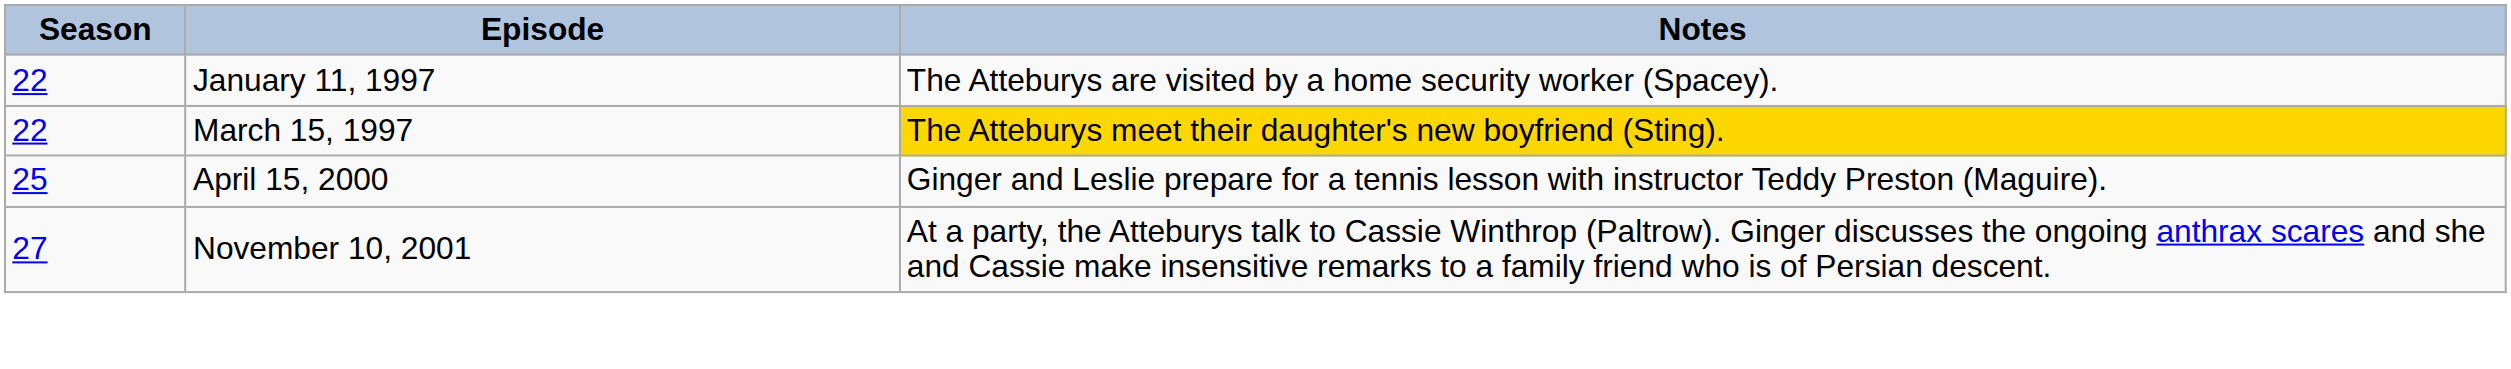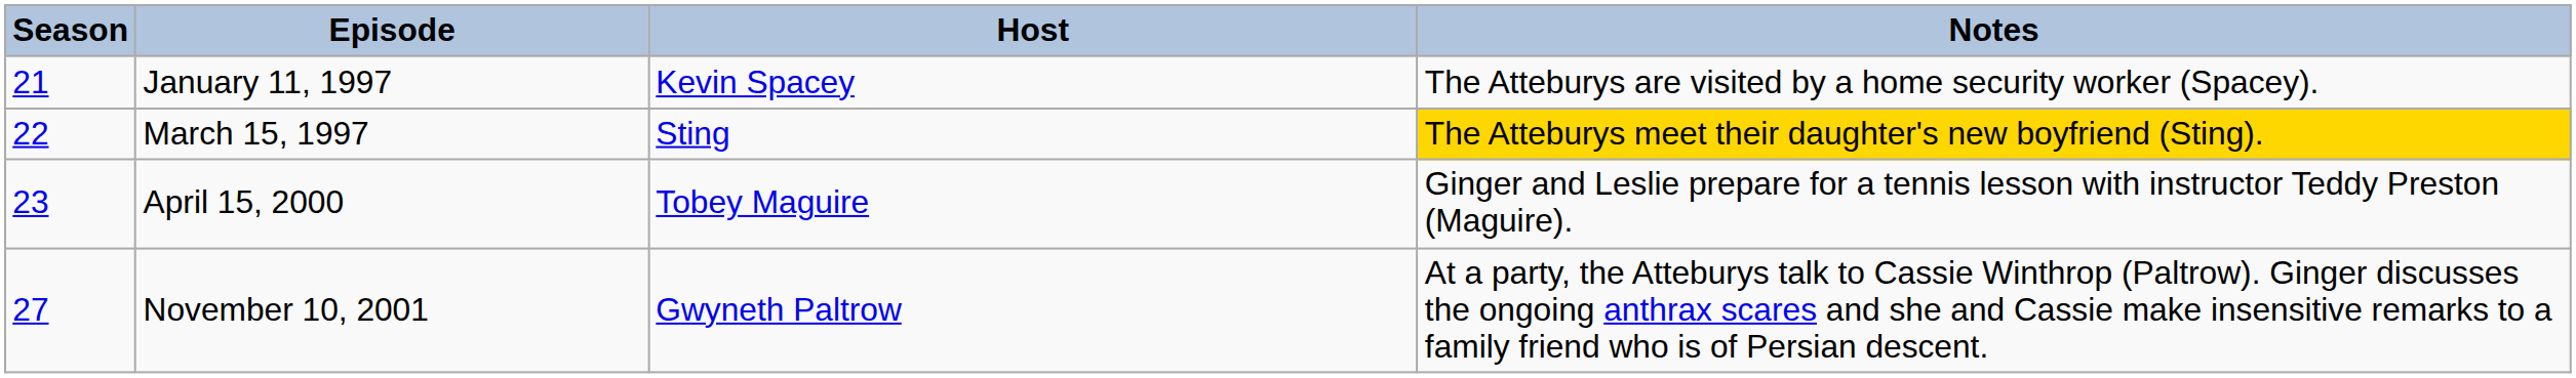+ column: Host | Kevin Spacey | Sting | Tobey Maguire | Gwyneth Paltrow
January 11, 1997 | Season: 22 -> 21
April 15, 2000 | Season: 25 -> 23
